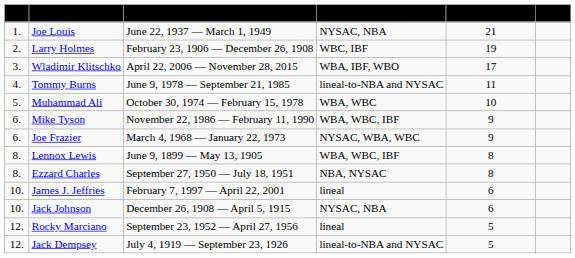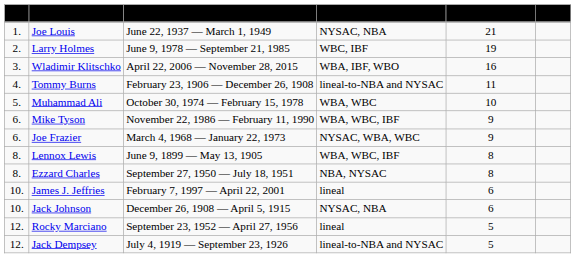Larry Holmes | Reign began-ended: February 23, 1906 — December 26, 1908 -> June 9, 1978 — September 21, 1985
Wladimir Klitschko | Beaten opponents: 17 -> 16
Tommy Burns | Reign began-ended: June 9, 1978 — September 21, 1985 -> February 23, 1906 — December 26, 1908
